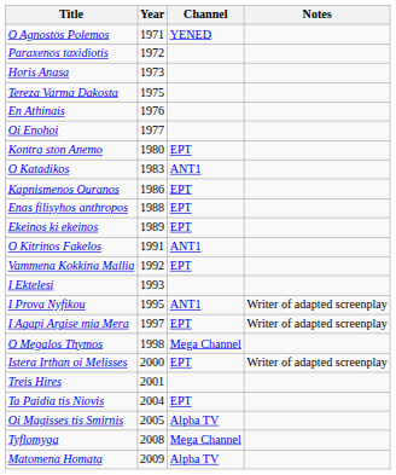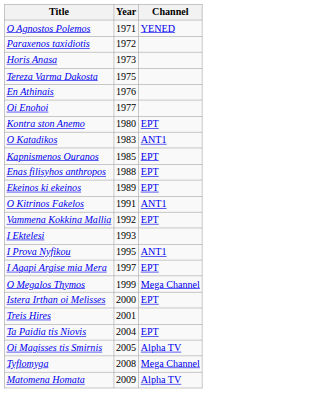- column: Notes | Writer of adapted screenplay | Writer of adapted screenplay | Writer of adapted screenplay
Kapnismenos Ouranos | Year: 1986 -> 1985
O Megalos Thymos | Year: 1998 -> 1999
